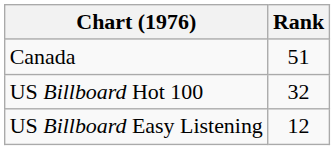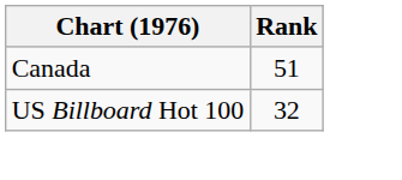- row: US Billboard Easy Listening | 12
